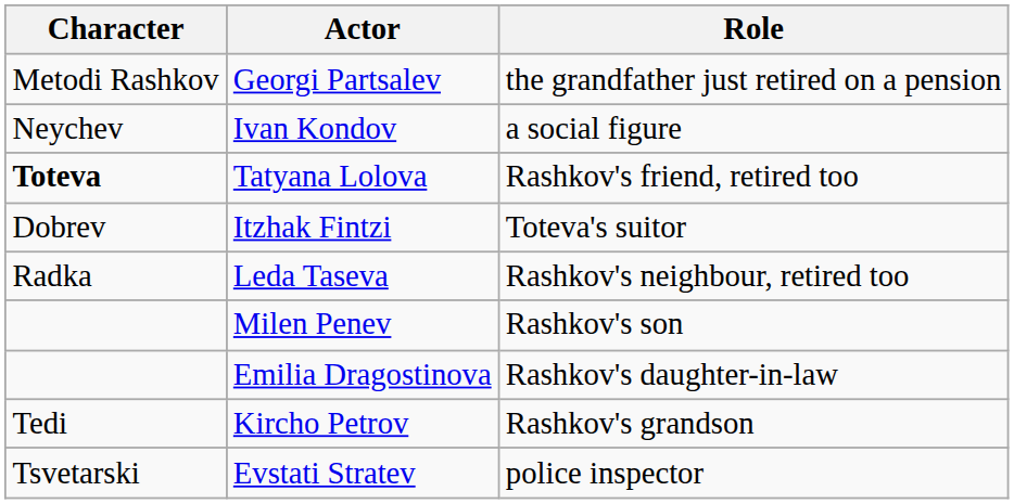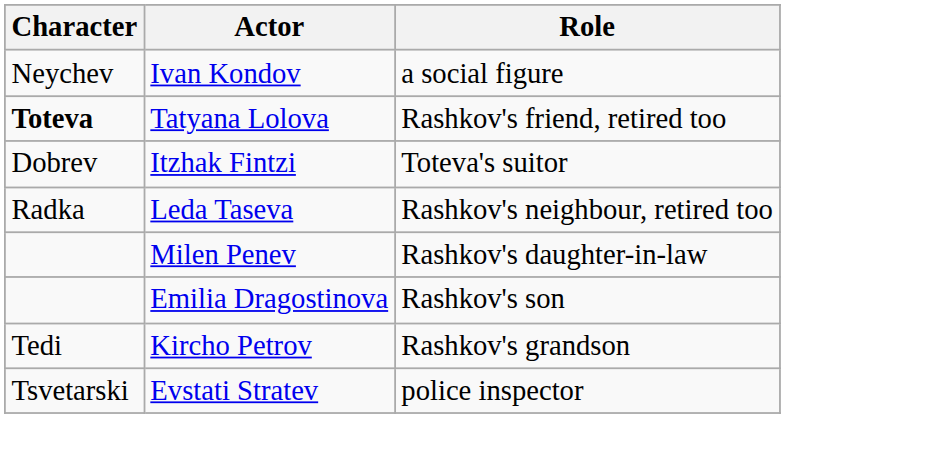- row: Metodi Rashkov | Georgi Partsalev | the grandfather just retired on a pension
Milen Penev | Role: Rashkov's son -> Rashkov's daughter-in-law
Emilia Dragostinova | Role: Rashkov's daughter-in-law -> Rashkov's son
